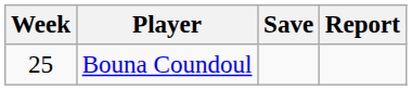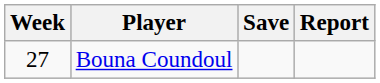Bouna Coundoul | Week: 25 -> 27
